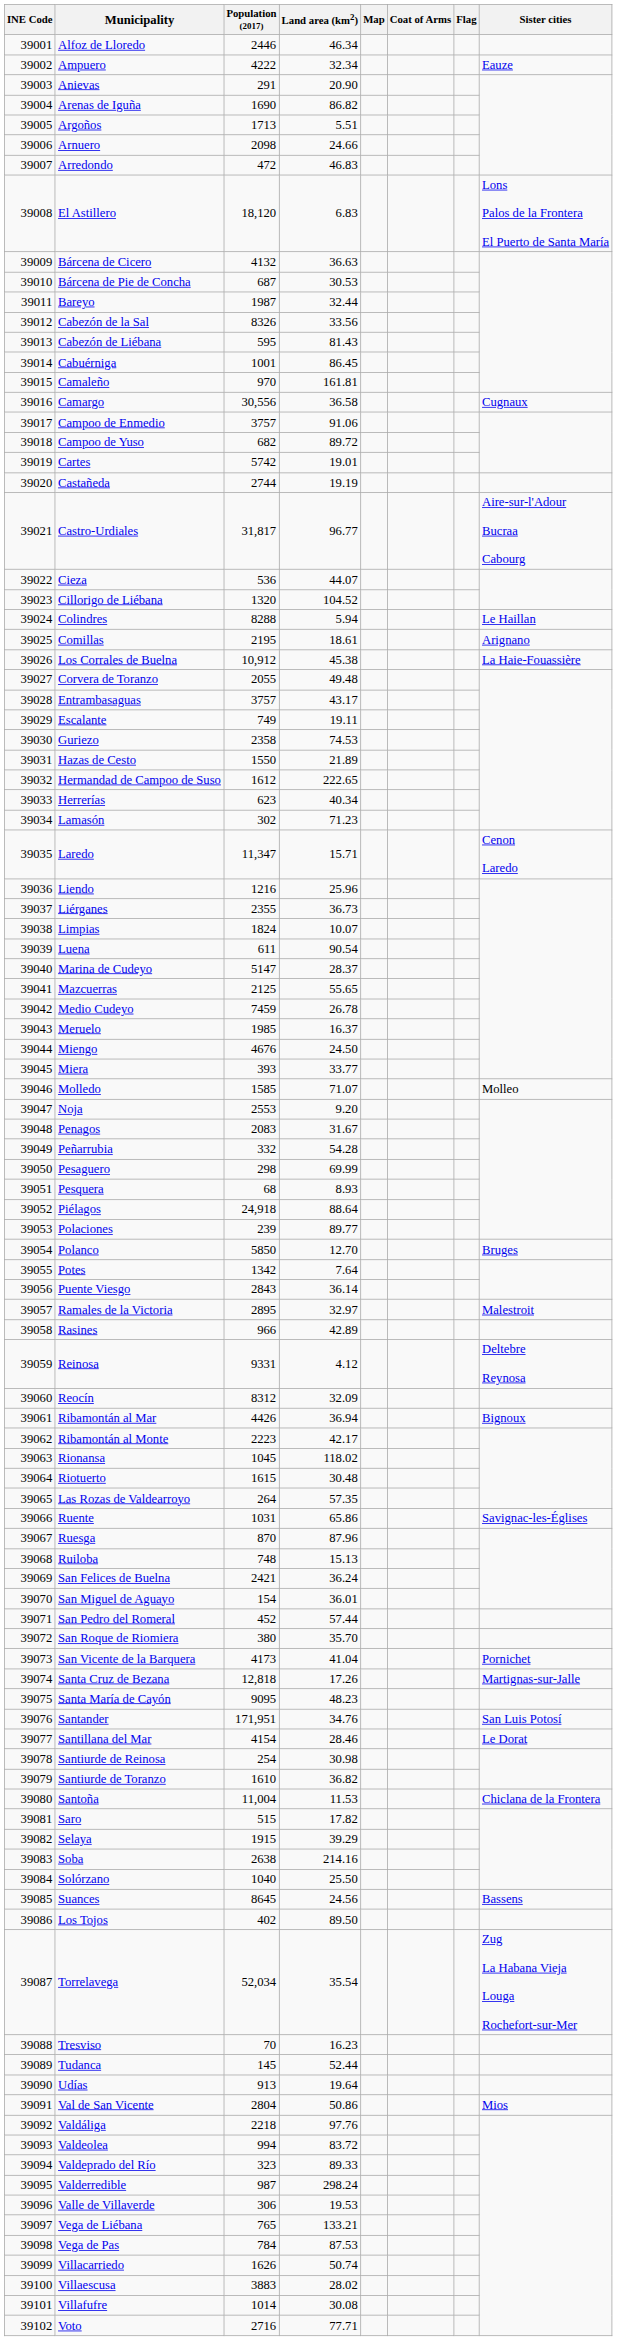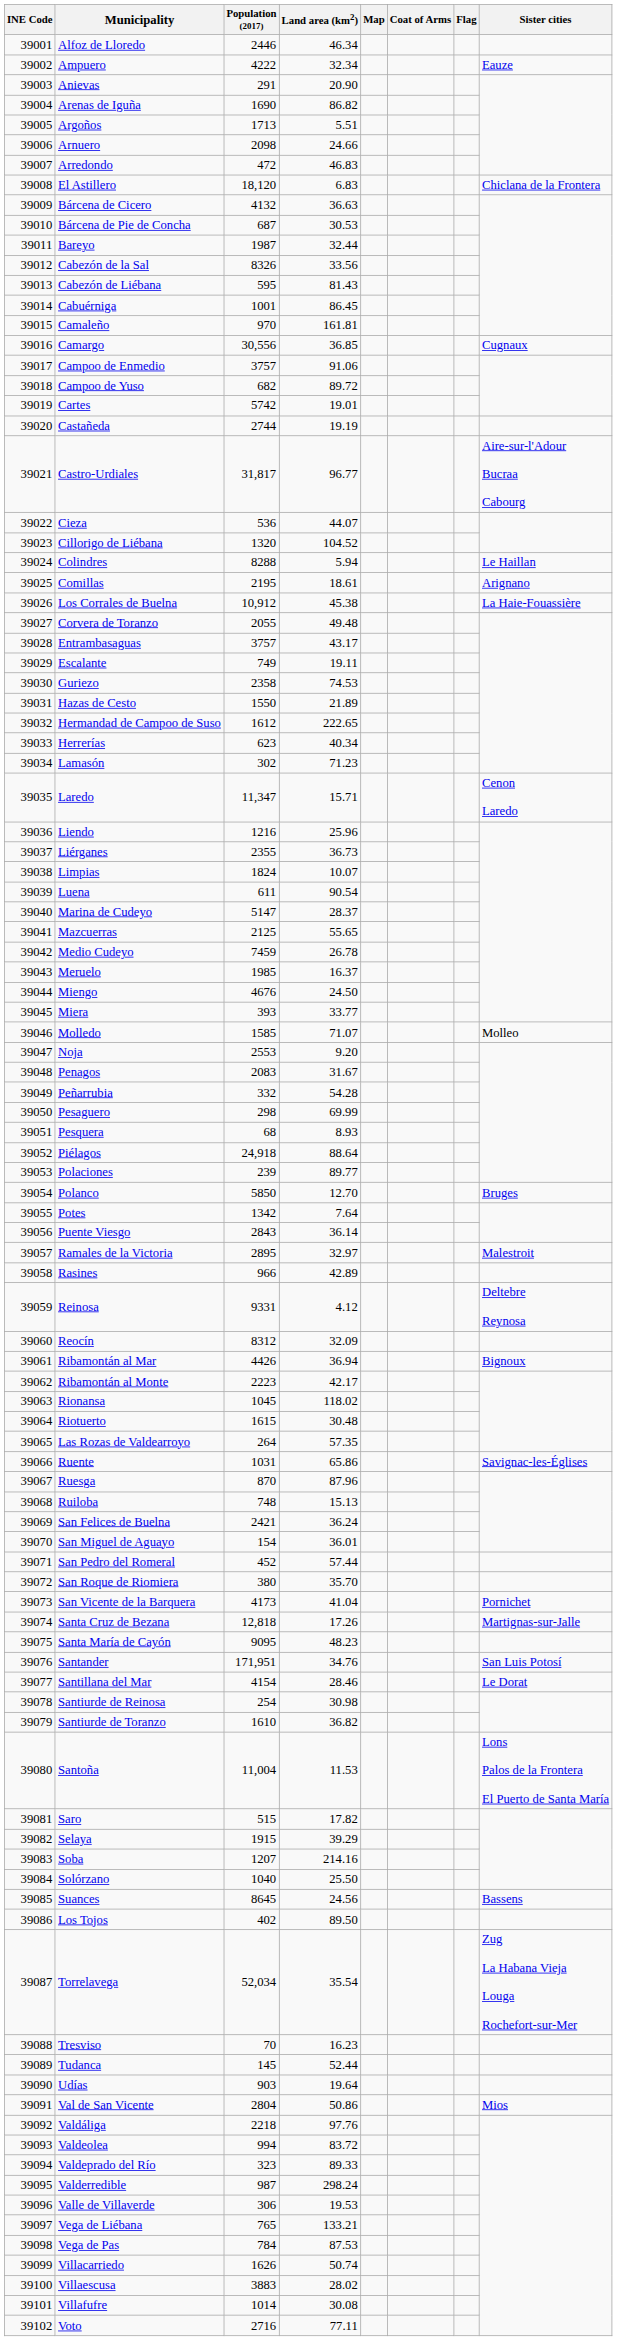El Astillero | Sister cities: Lons Palos de la Frontera El Puerto de Santa María -> Chiclana de la Frontera
Camargo | Land area (km2): 36.58 -> 36.85
Santoña | Sister cities: Chiclana de la Frontera -> Lons Palos de la Frontera El Puerto de Santa María
Soba | Population (2017): 2638 -> 1207
Udías | Population (2017): 913 -> 903
Voto | Land area (km2): 77.71 -> 77.11
